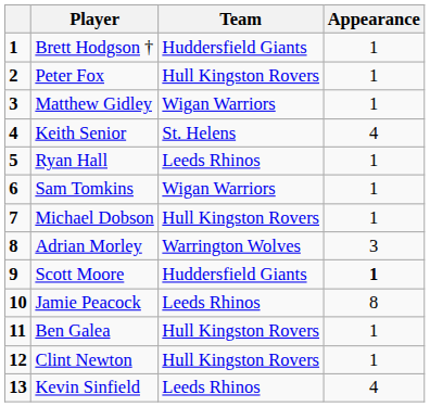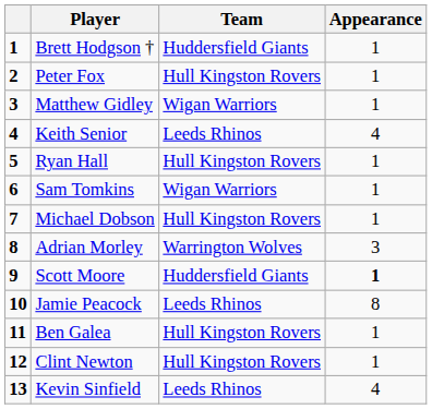Keith Senior | Team: St. Helens -> Leeds Rhinos
Ryan Hall | Team: Leeds Rhinos -> Hull Kingston Rovers
